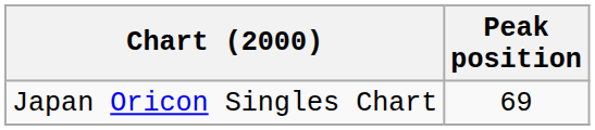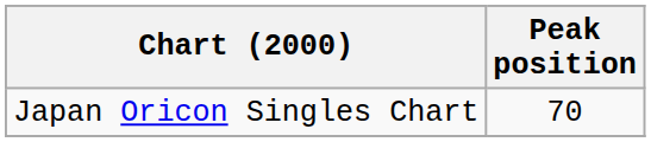Japan Oricon Singles Chart | Peak position: 69 -> 70
